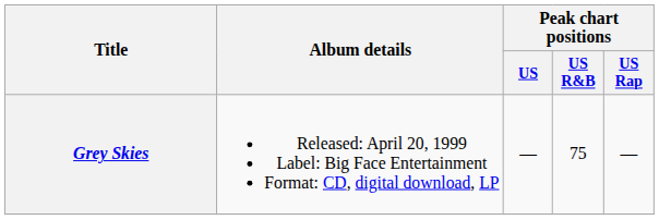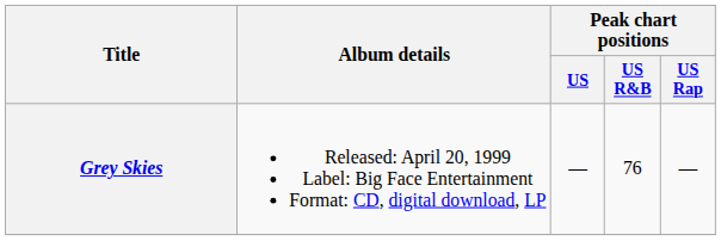Grey Skies | Peak chart positions / US R&B: 75 -> 76
